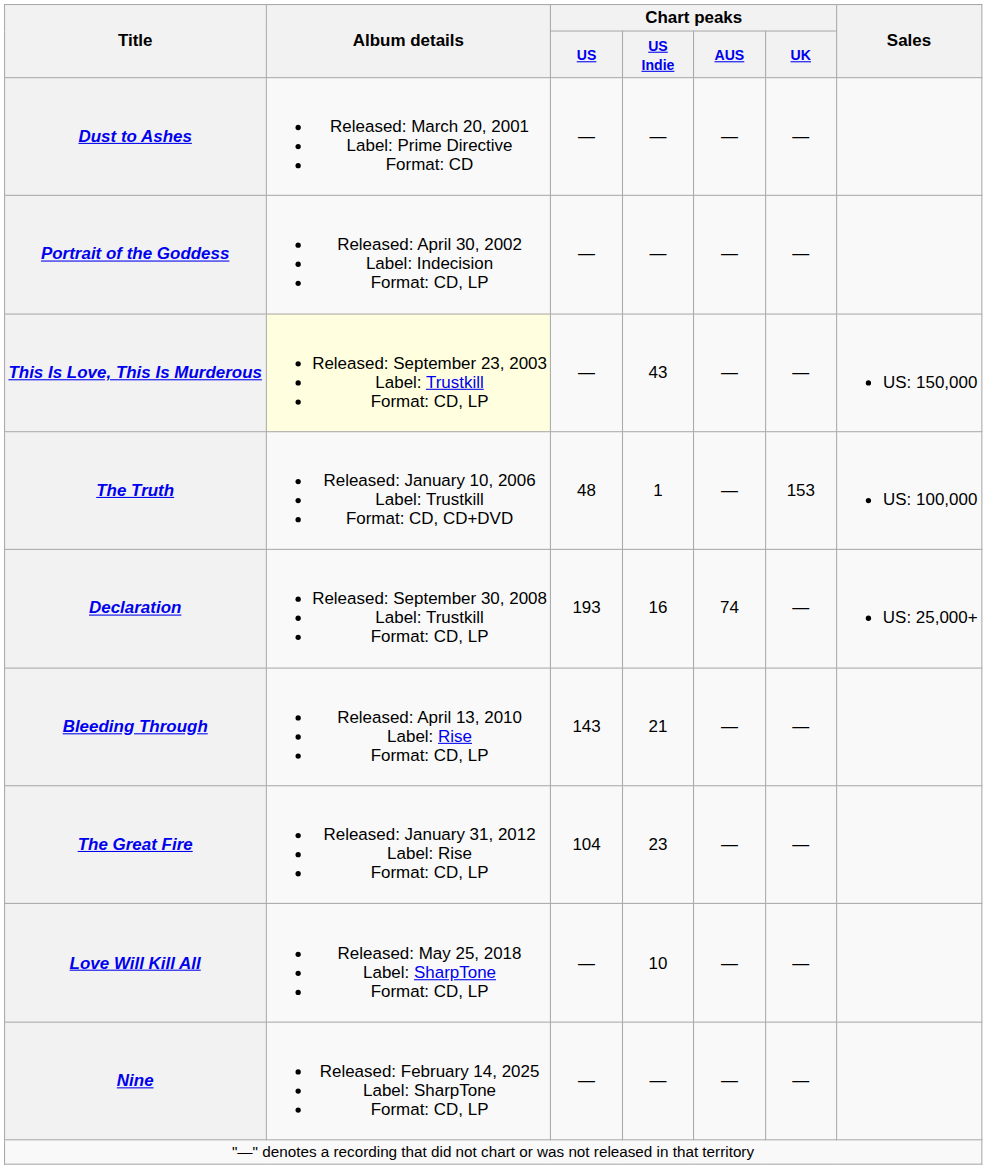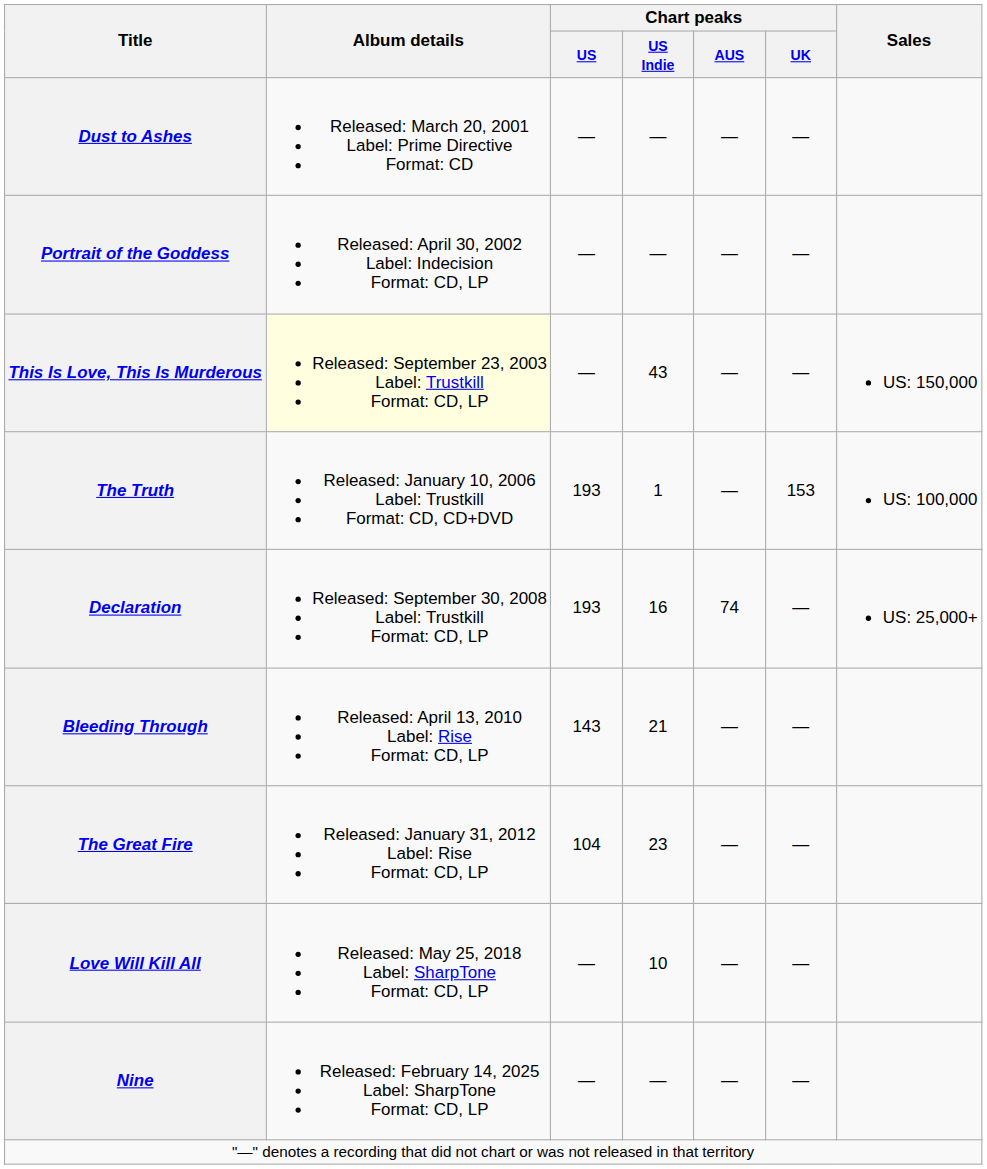The Truth | Chart peaks / US: 48 -> 193
